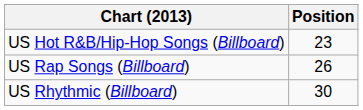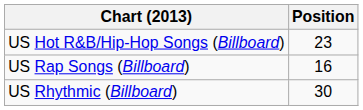US Rap Songs (Billboard) | Position: 26 -> 16
